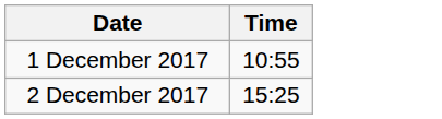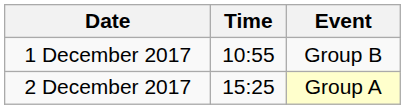+ column: Event | Group B | Group A
